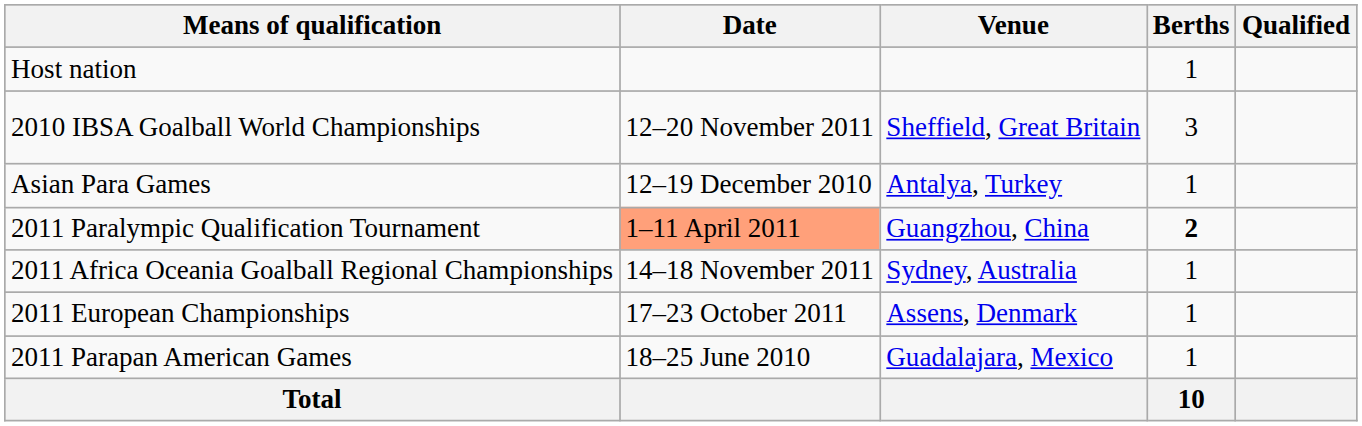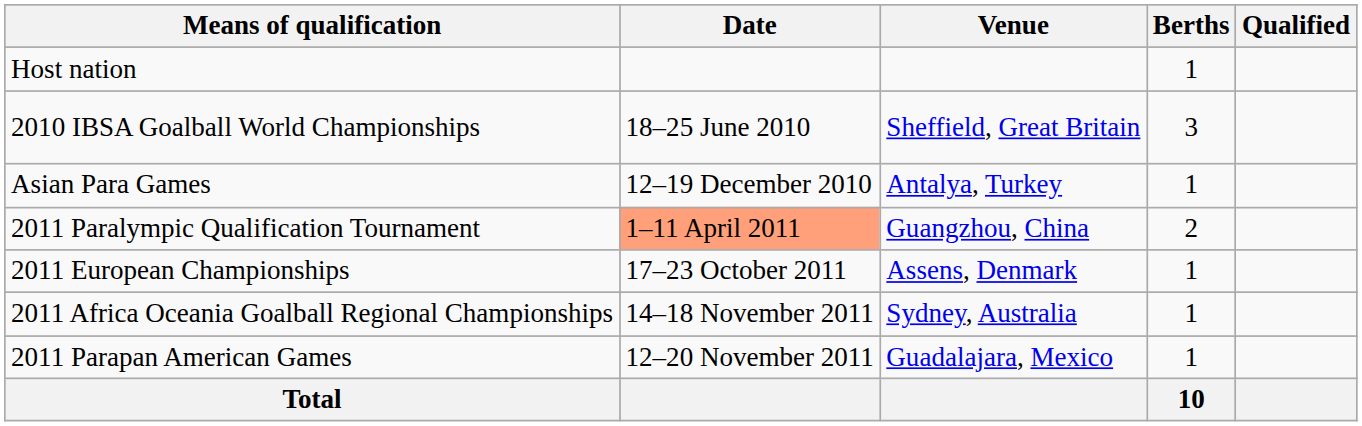2010 IBSA Goalball World Championships | Date: 12–20 November 2011 -> 18–25 June 2010
2011 Paralympic Qualification Tournament | Berths: bold -> normal
rows swapped: 2011 European Championships <-> 2011 Africa Oceania Goalball Regional Championships
2011 Parapan American Games | Date: 18–25 June 2010 -> 12–20 November 2011
